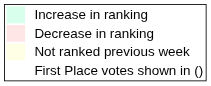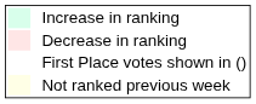rows swapped: Not ranked previous week <-> First Place votes shown in ()
